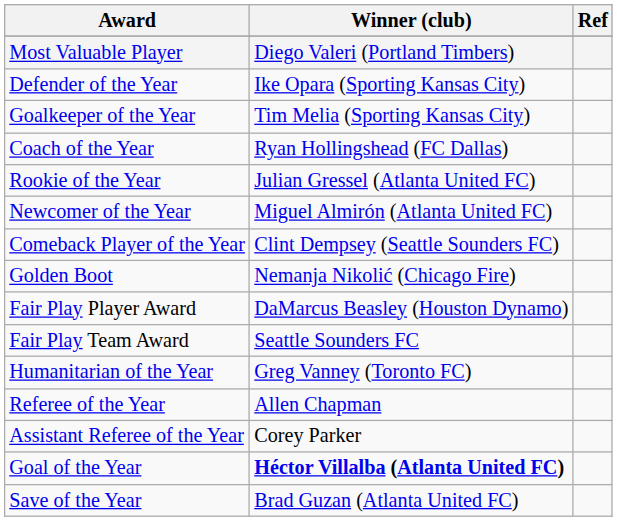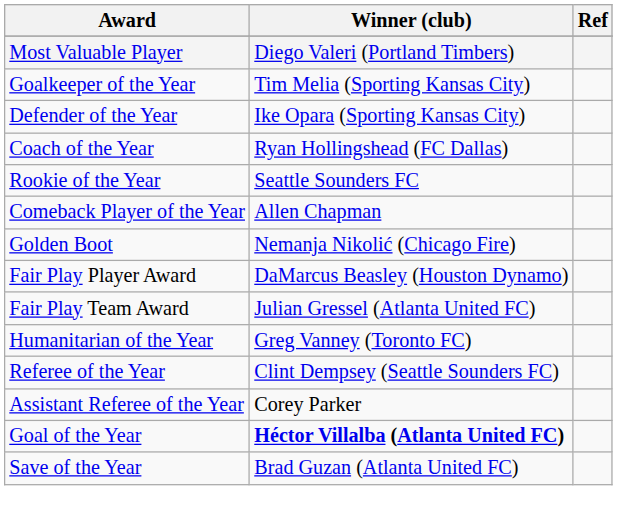rows swapped: Defender of the Year <-> Goalkeeper of the Year
Rookie of the Year | Winner (club): Julian Gressel (Atlanta United FC) -> Seattle Sounders FC
- row: Newcomer of the Year | Miguel Almirón (Atlanta United FC)
Comeback Player of the Year | Winner (club): Clint Dempsey (Seattle Sounders FC) -> Allen Chapman
Fair Play Team Award | Winner (club): Seattle Sounders FC -> Julian Gressel (Atlanta United FC)
Referee of the Year | Winner (club): Allen Chapman -> Clint Dempsey (Seattle Sounders FC)
